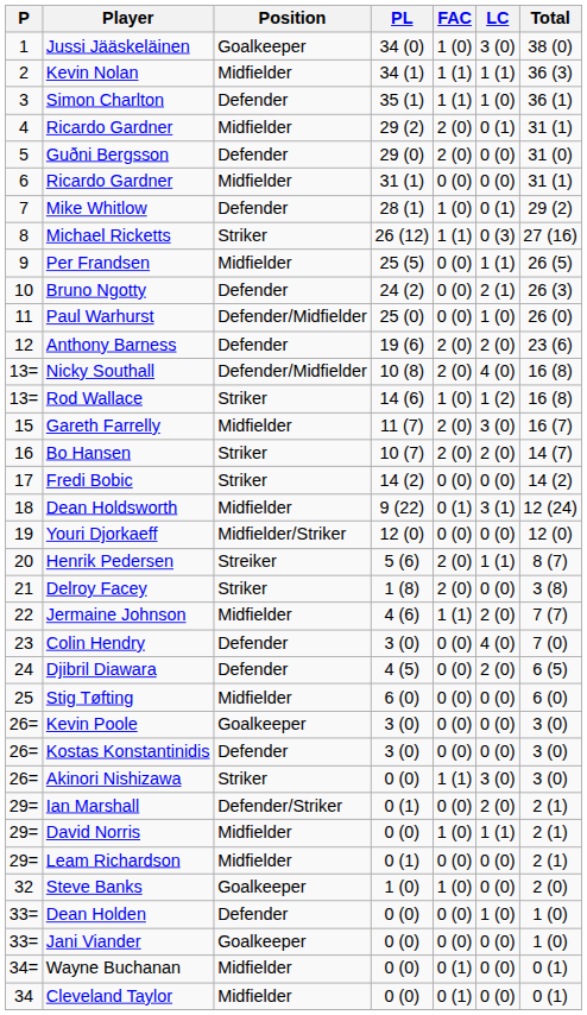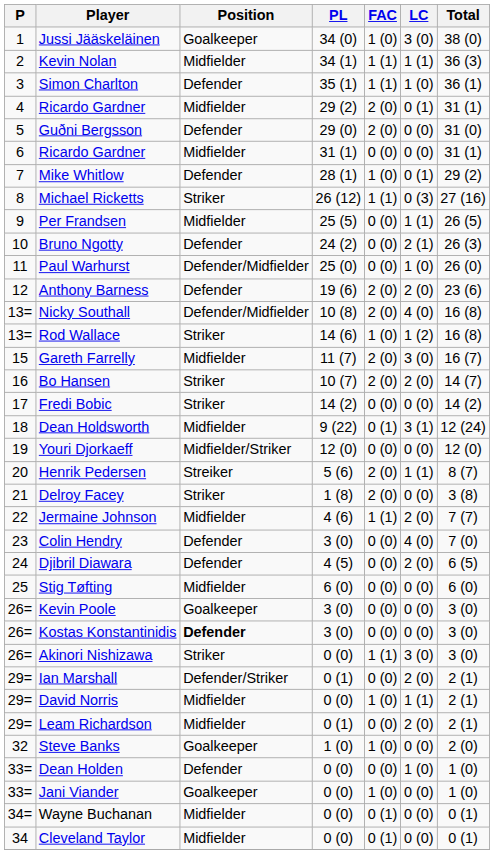Kostas Konstantinidis | Position: normal -> bold
Leam Richardson | LC: 0 (0) -> 2 (0)
Jani Viander | FAC: 0 (0) -> 1 (0)
